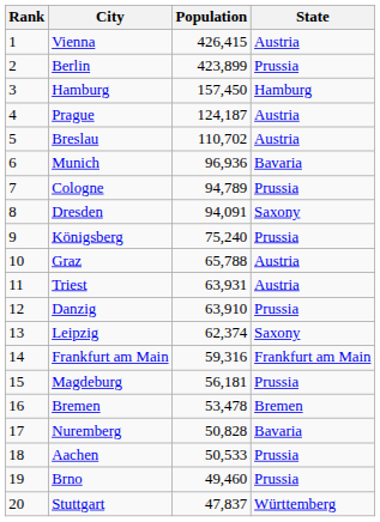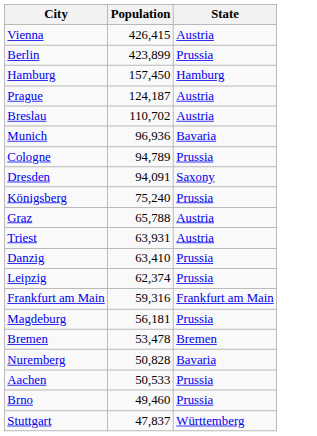- column: Rank | 1 | 2 | 3 | 4 | 5 | 6 | 7 | 8 | 9 | 10 | 11 | 12 | 13 | 14 | 15 | 16 | 17 | 18 | 19 | 20
Danzig | Population: 63,910 -> 63,410
Leipzig | State: Saxony -> Prussia
